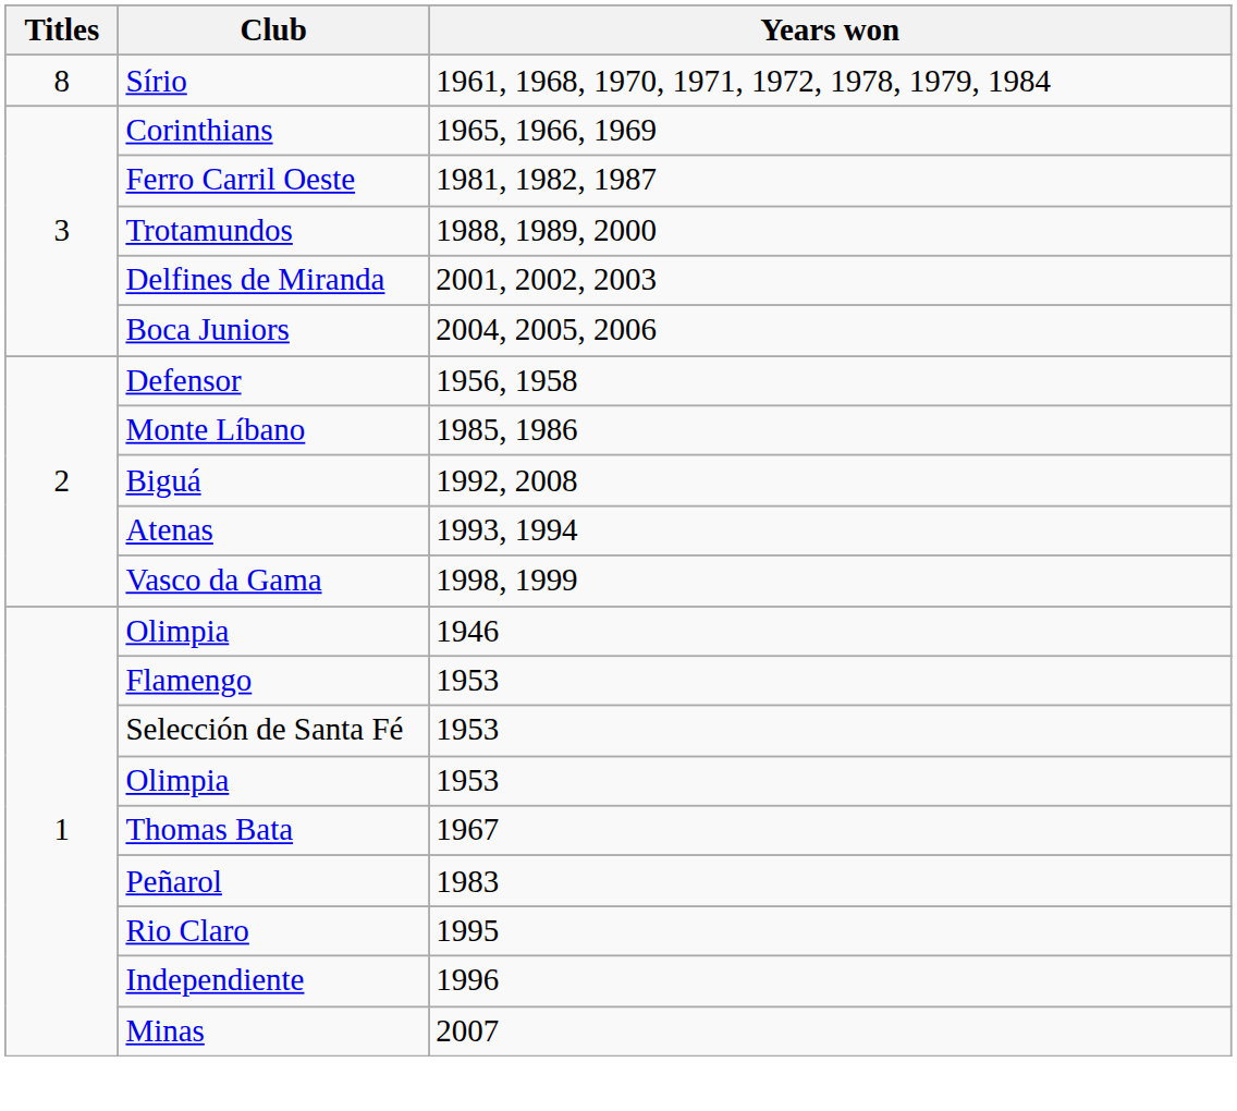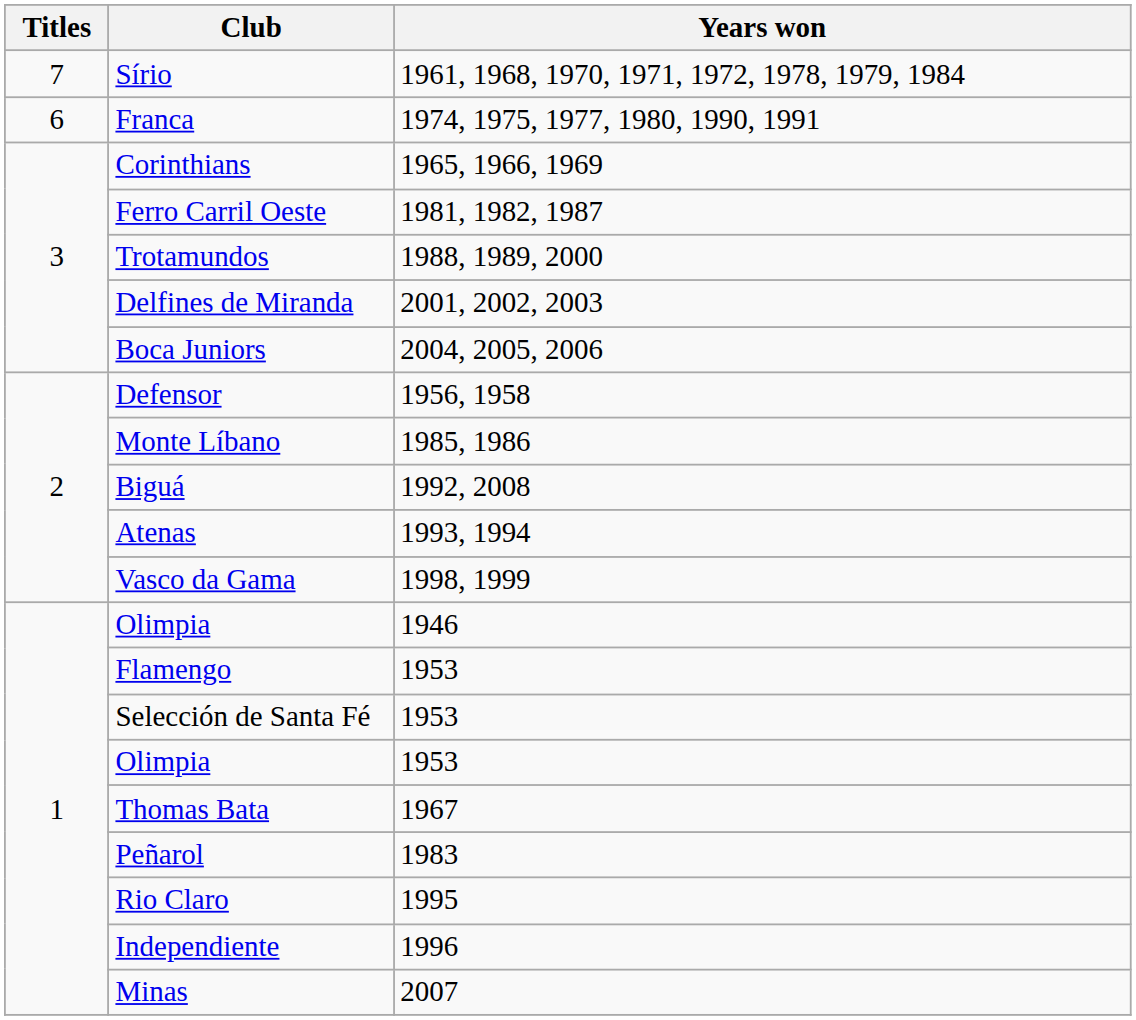Sírio | Titles: 8 -> 7
+ row: 6 | Franca | 1974, 1975, 1977, 1980, 1990, 1991
